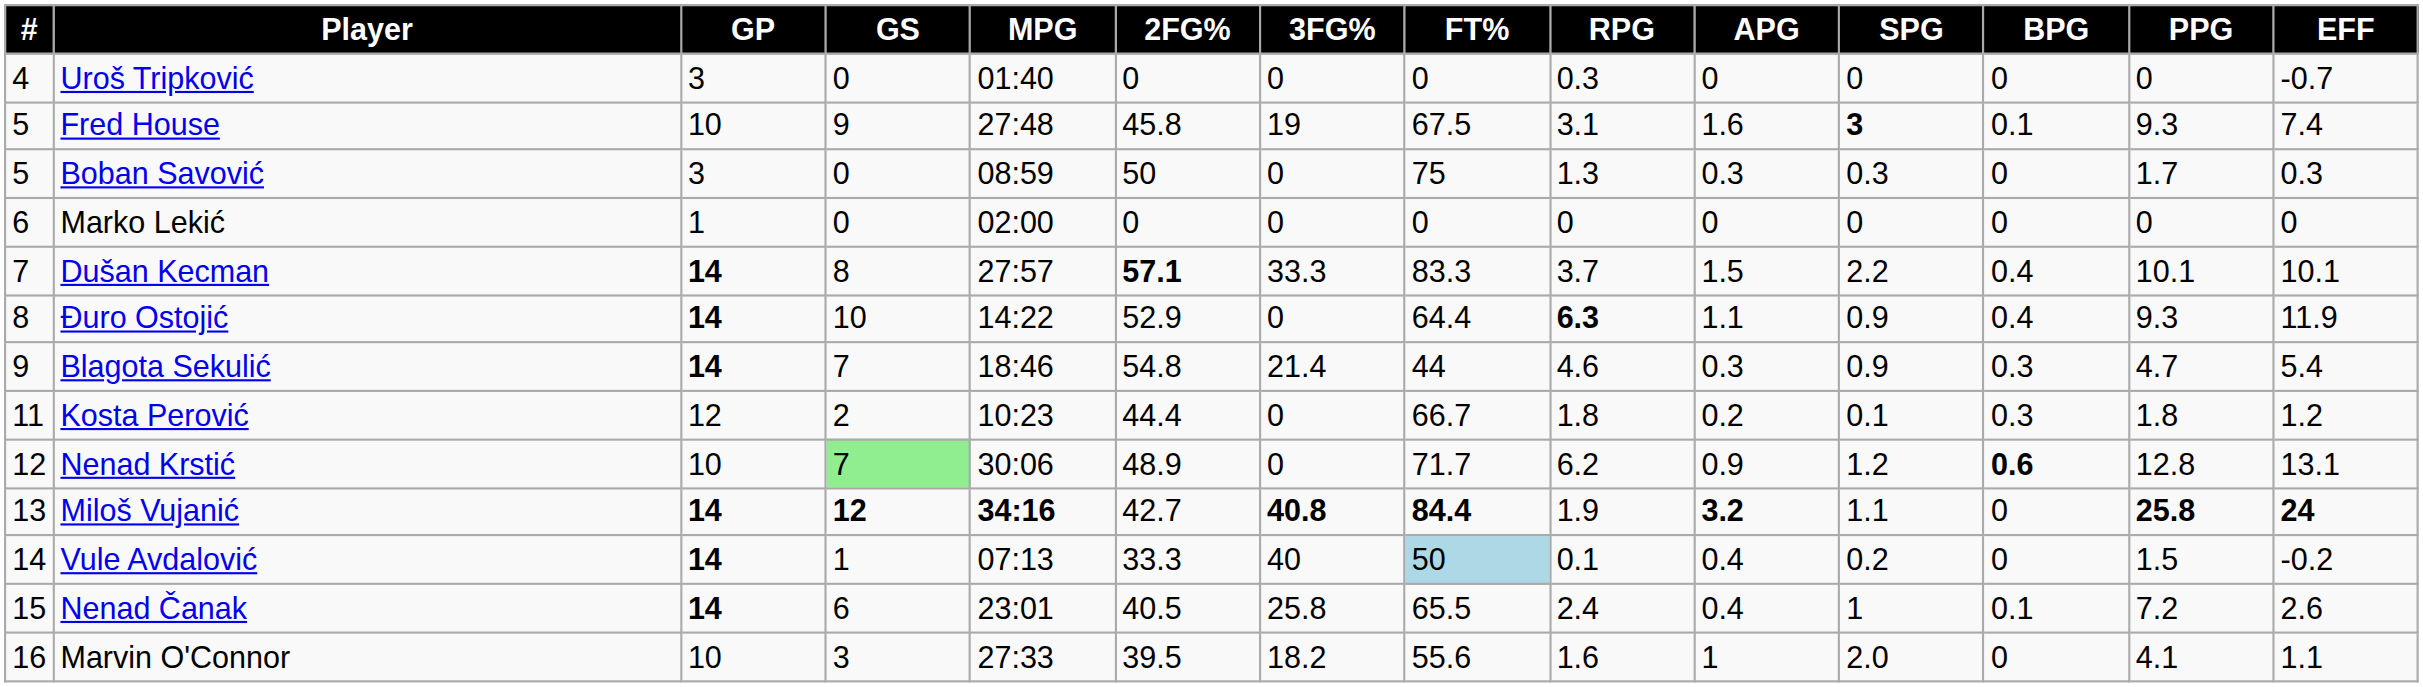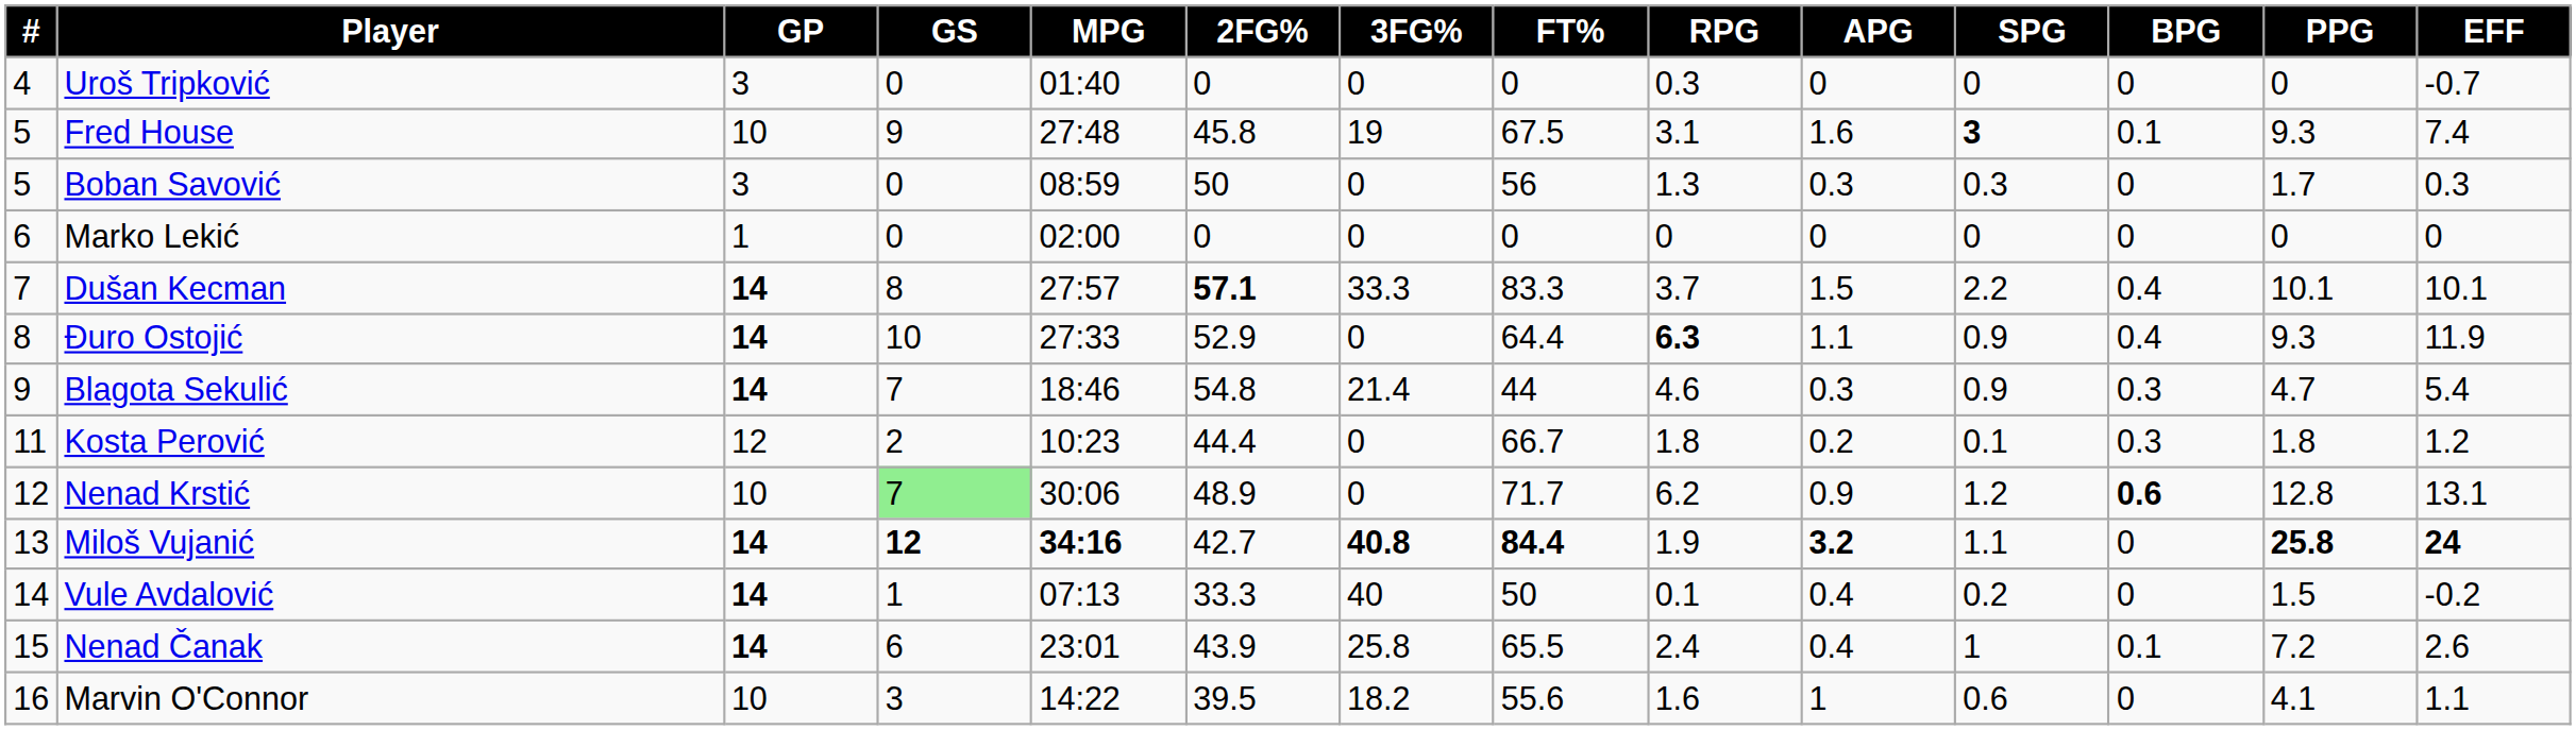Boban Savović | FT%: 75 -> 56
Đuro Ostojić | MPG: 14:22 -> 27:33
Vule Avdalović | FT%: lightblue background -> no background
Nenad Čanak | 2FG%: 40.5 -> 43.9
Marvin O'Connor | MPG: 27:33 -> 14:22
Marvin O'Connor | SPG: 2.0 -> 0.6
